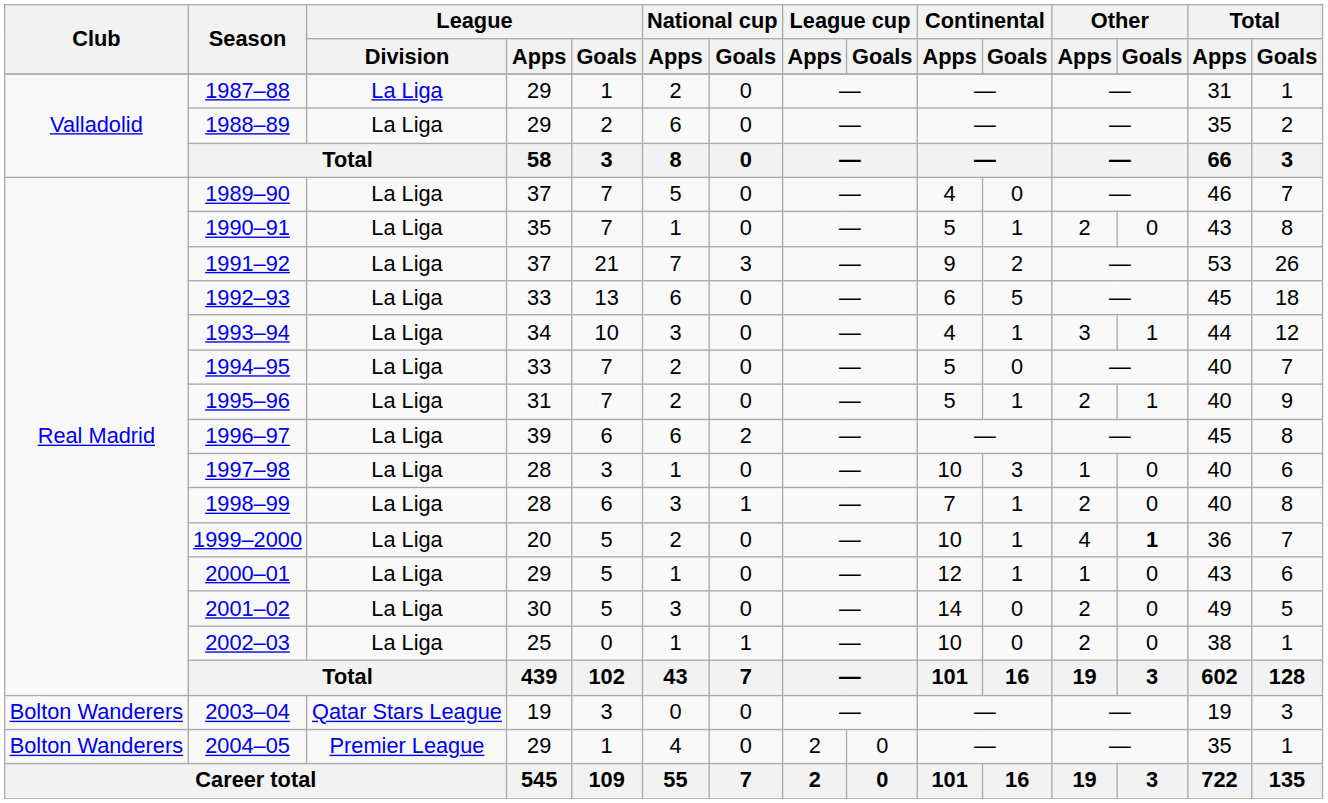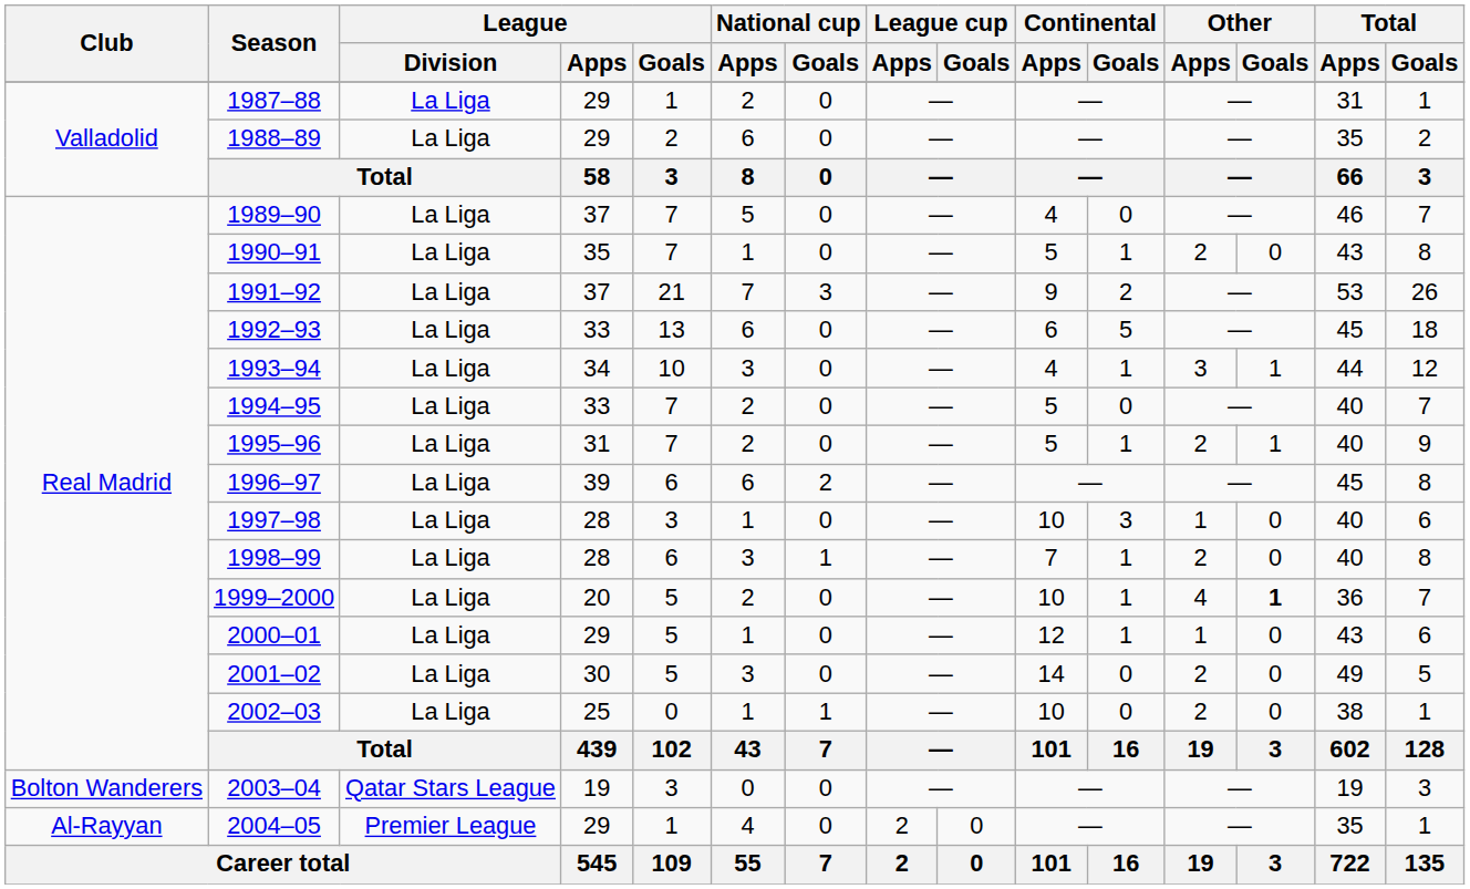2004–05 | Club: Bolton Wanderers -> Al-Rayyan
